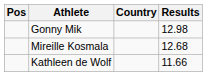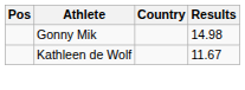Gonny Mik | Results: 12.98 -> 14.98
- row: Mireille Kosmala | 12.68
Kathleen de Wolf | Results: 11.66 -> 11.67
